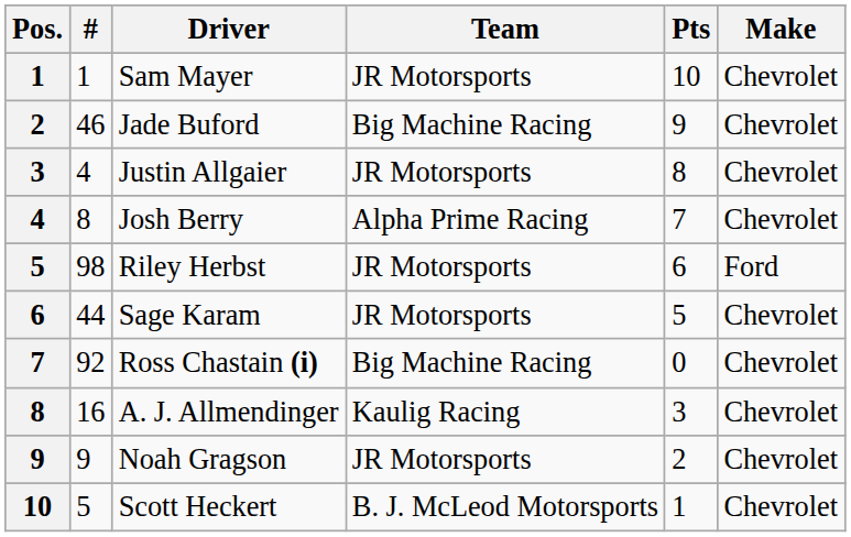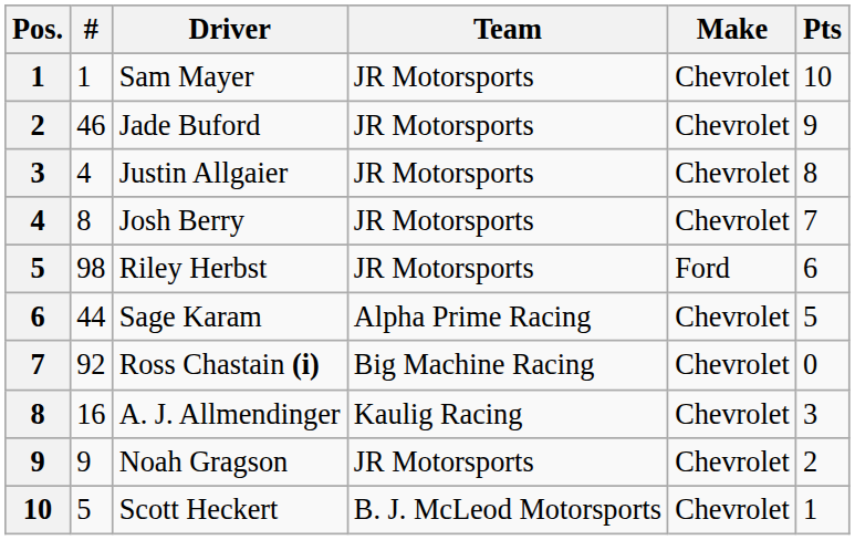columns swapped: Make <-> Pts
Jade Buford | Team: Big Machine Racing -> JR Motorsports
Josh Berry | Team: Alpha Prime Racing -> JR Motorsports
Sage Karam | Team: JR Motorsports -> Alpha Prime Racing
